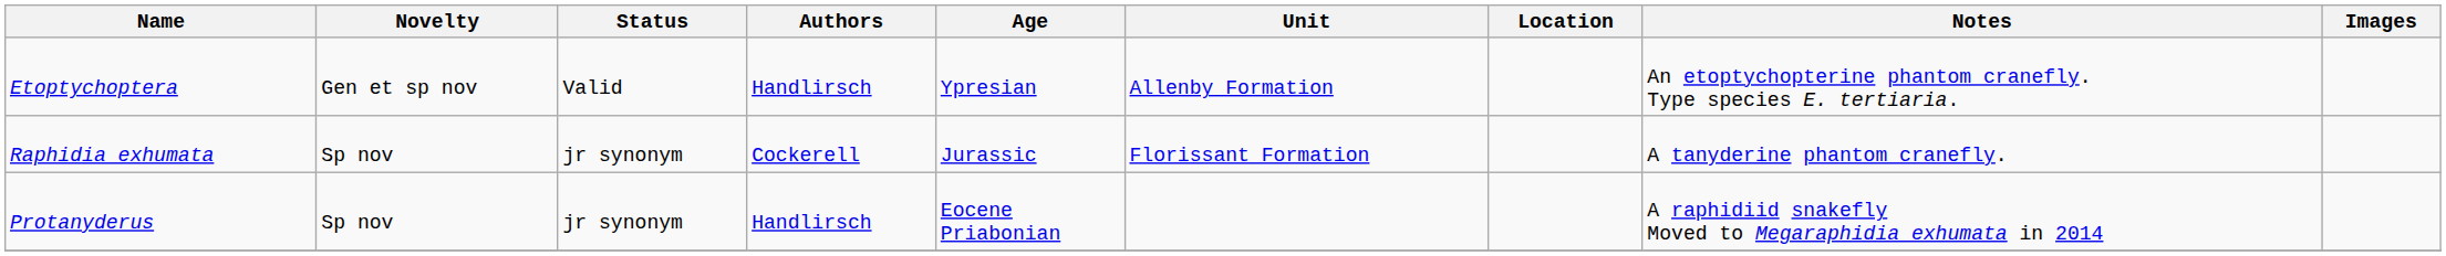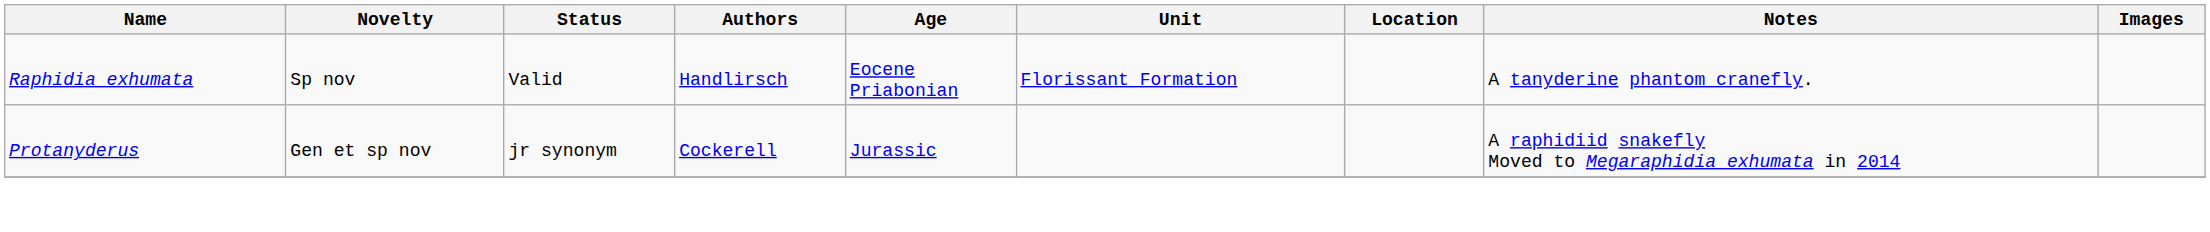- row: Etoptychoptera | Gen et sp nov | Valid | Handlirsch | Ypresian | Allenby Formation | An etoptychopterine phantom cranefly. Type species E. tertiaria.
Raphidia exhumata | Status: jr synonym -> Valid
Raphidia exhumata | Authors: Cockerell -> Handlirsch
Raphidia exhumata | Age: Jurassic -> Eocene Priabonian
Protanyderus | Novelty: Sp nov -> Gen et sp nov
Protanyderus | Authors: Handlirsch -> Cockerell
Protanyderus | Age: Eocene Priabonian -> Jurassic
